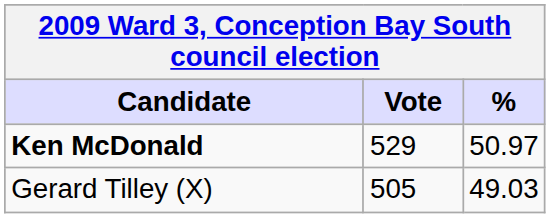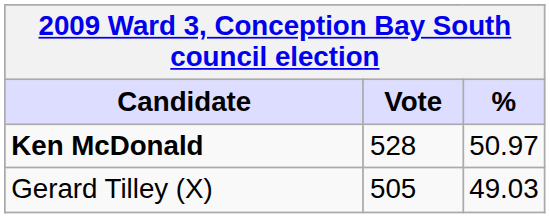Ken McDonald | Vote: 529 -> 528
